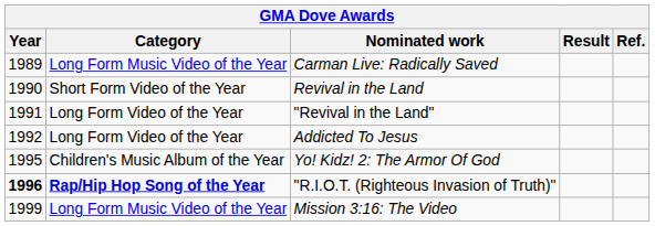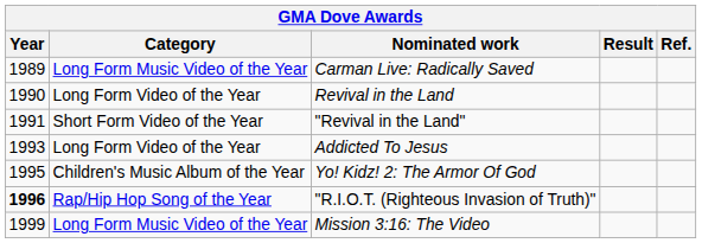Revival in the Land | Category: Short Form Video of the Year -> Long Form Video of the Year
"Revival in the Land" | Category: Long Form Video of the Year -> Short Form Video of the Year
Addicted To Jesus | Year: 1992 -> 1993
"R.I.O.T. (Righteous Invasion of Truth)" | Category: bold -> normal
